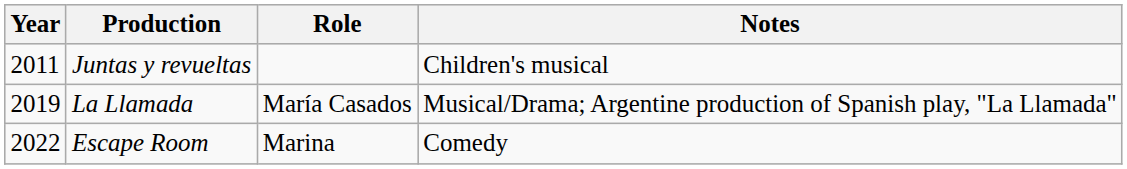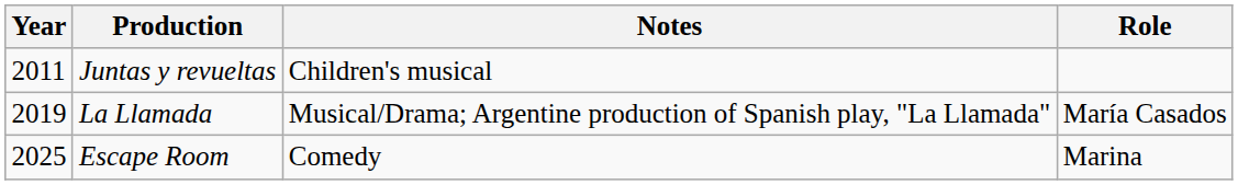columns swapped: Role <-> Notes
Escape Room | Year: 2022 -> 2025
